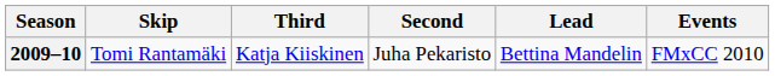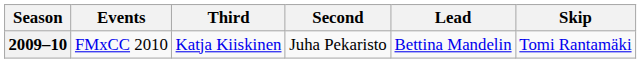columns swapped: Skip <-> Events
